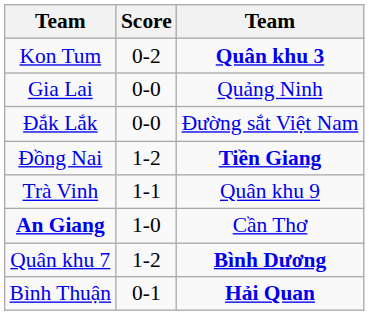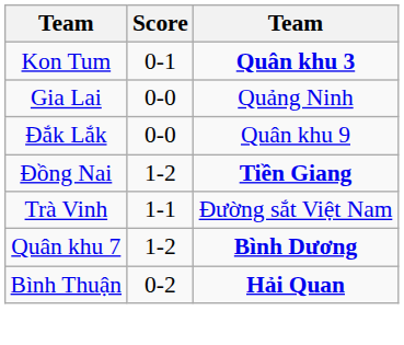Kon Tum | Score: 0-2 -> 0-1
Đắk Lắk | column 3: Đường sắt Việt Nam -> Quân khu 9
Trà Vinh | column 3: Quân khu 9 -> Đường sắt Việt Nam
- row: An Giang | 1-0 | Cần Thơ
Bình Thuận | Score: 0-1 -> 0-2
